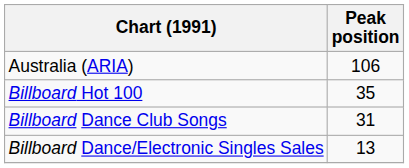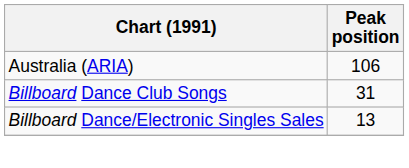- row: Billboard Hot 100 | 35
